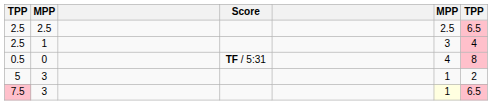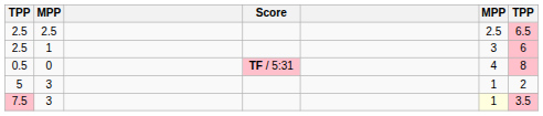2.5 / 1 | column 7: 4 -> 6
0.5 | Score: no background -> pink background
7.5 | column 7: 6.5 -> 3.5
